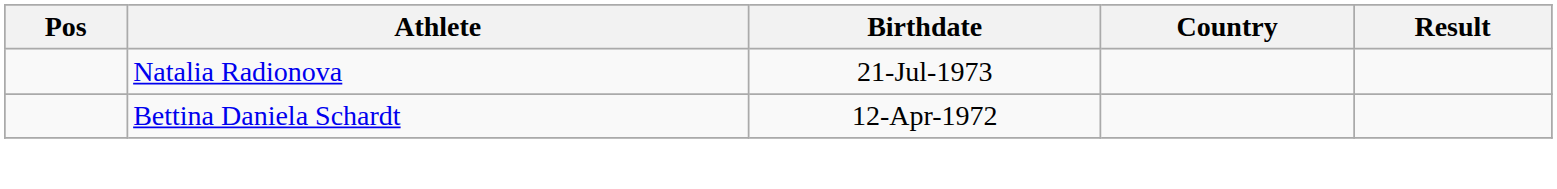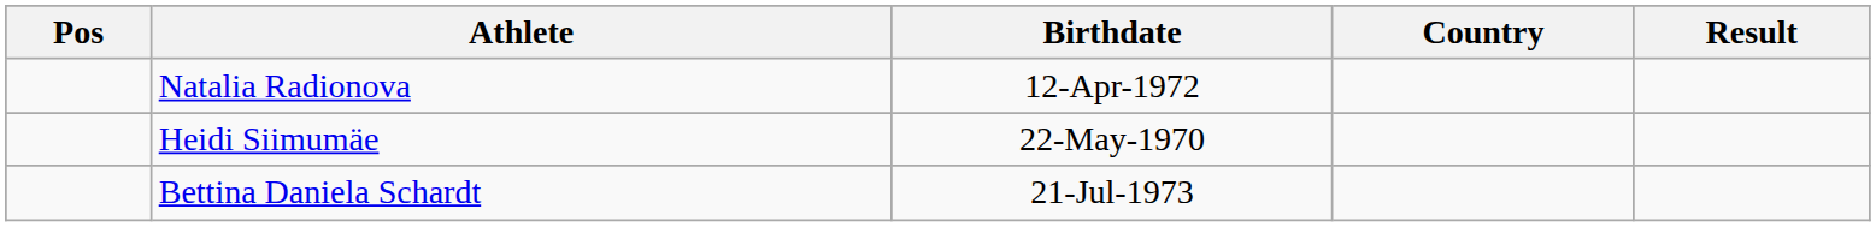Natalia Radionova | Birthdate: 21-Jul-1973 -> 12-Apr-1972
+ row: Heidi Siimumäe | 22-May-1970
Bettina Daniela Schardt | Birthdate: 12-Apr-1972 -> 21-Jul-1973
